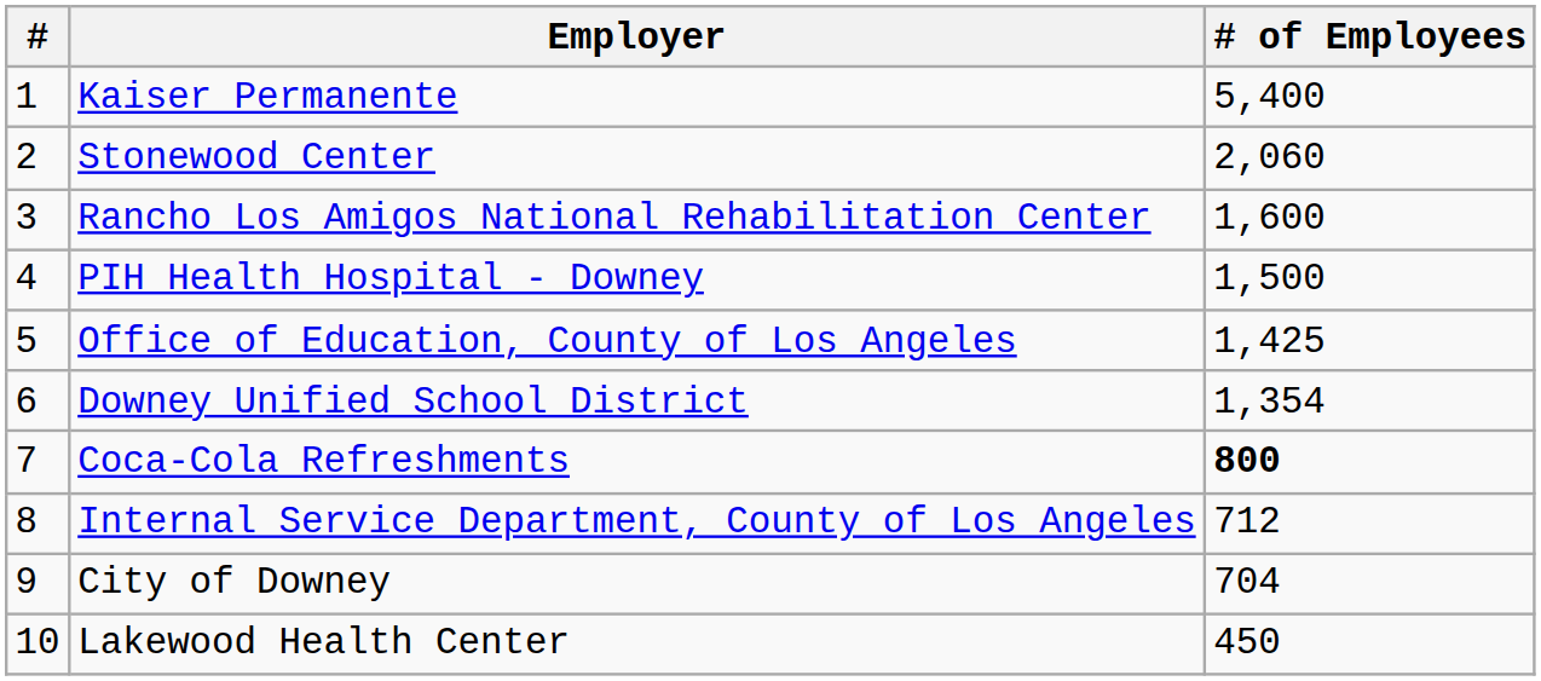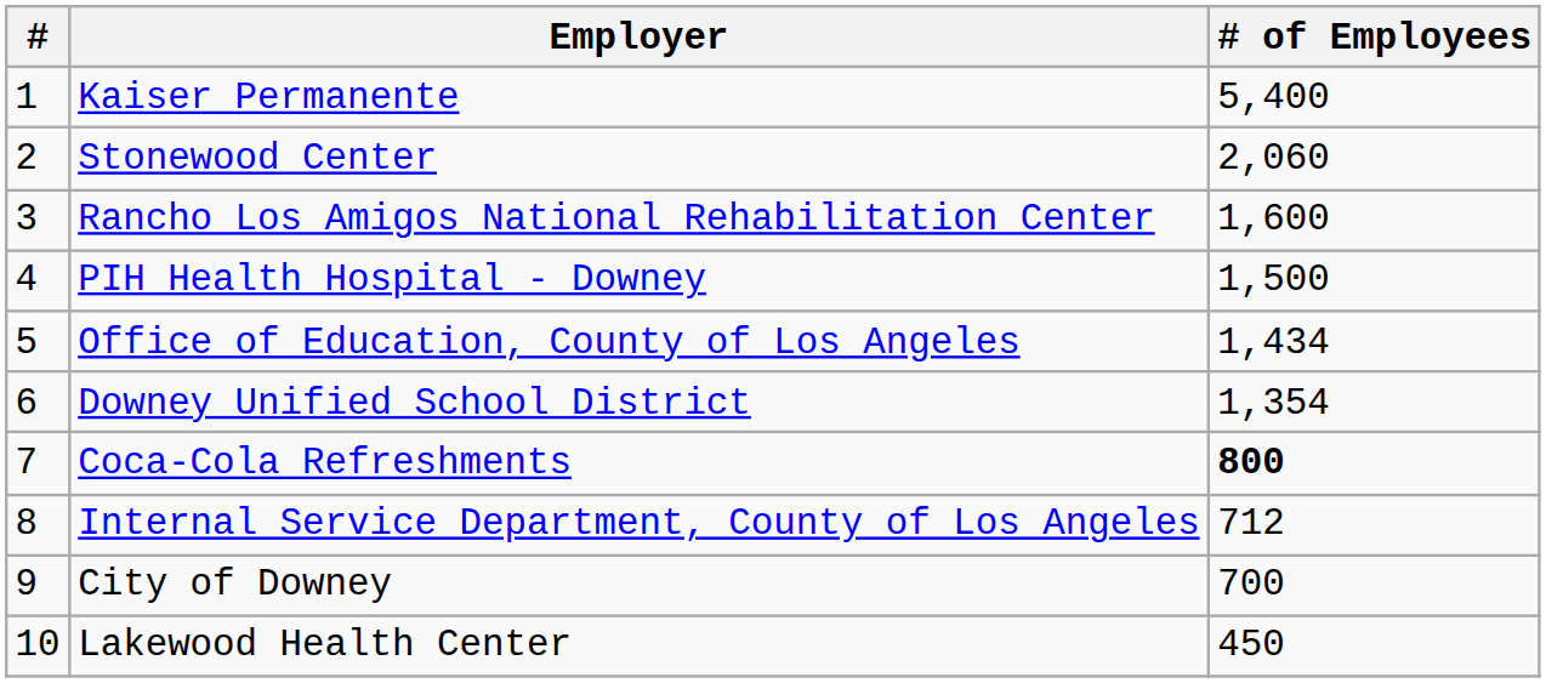Office of Education, County of Los Angeles | # of Employees: 1,425 -> 1,434
City of Downey | # of Employees: 704 -> 700
